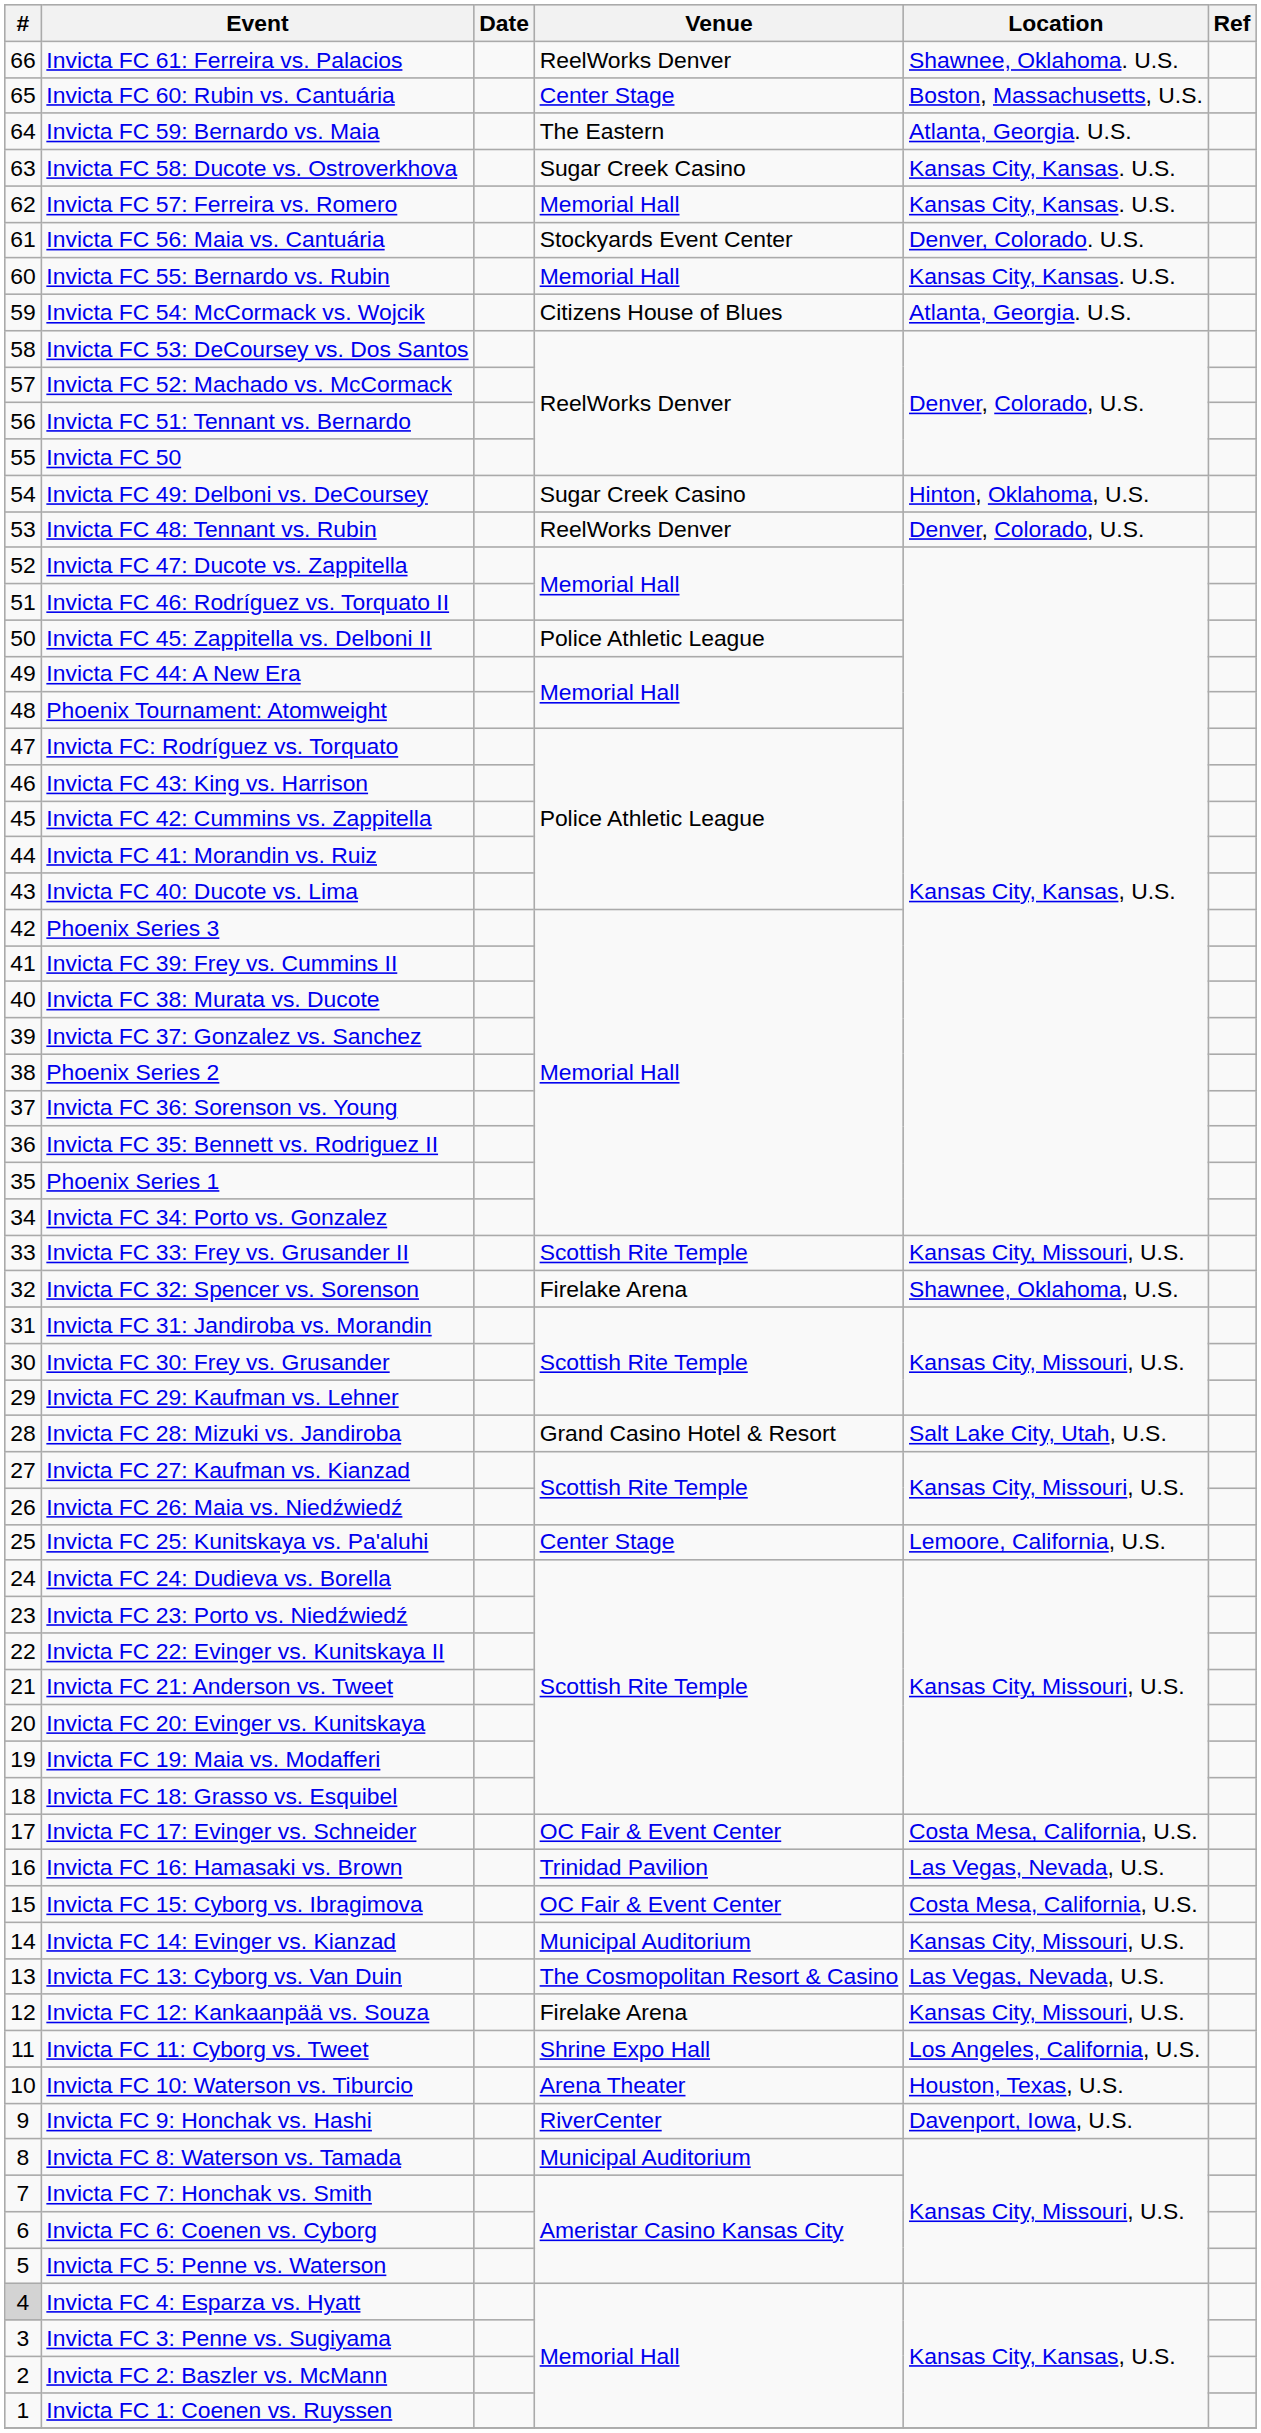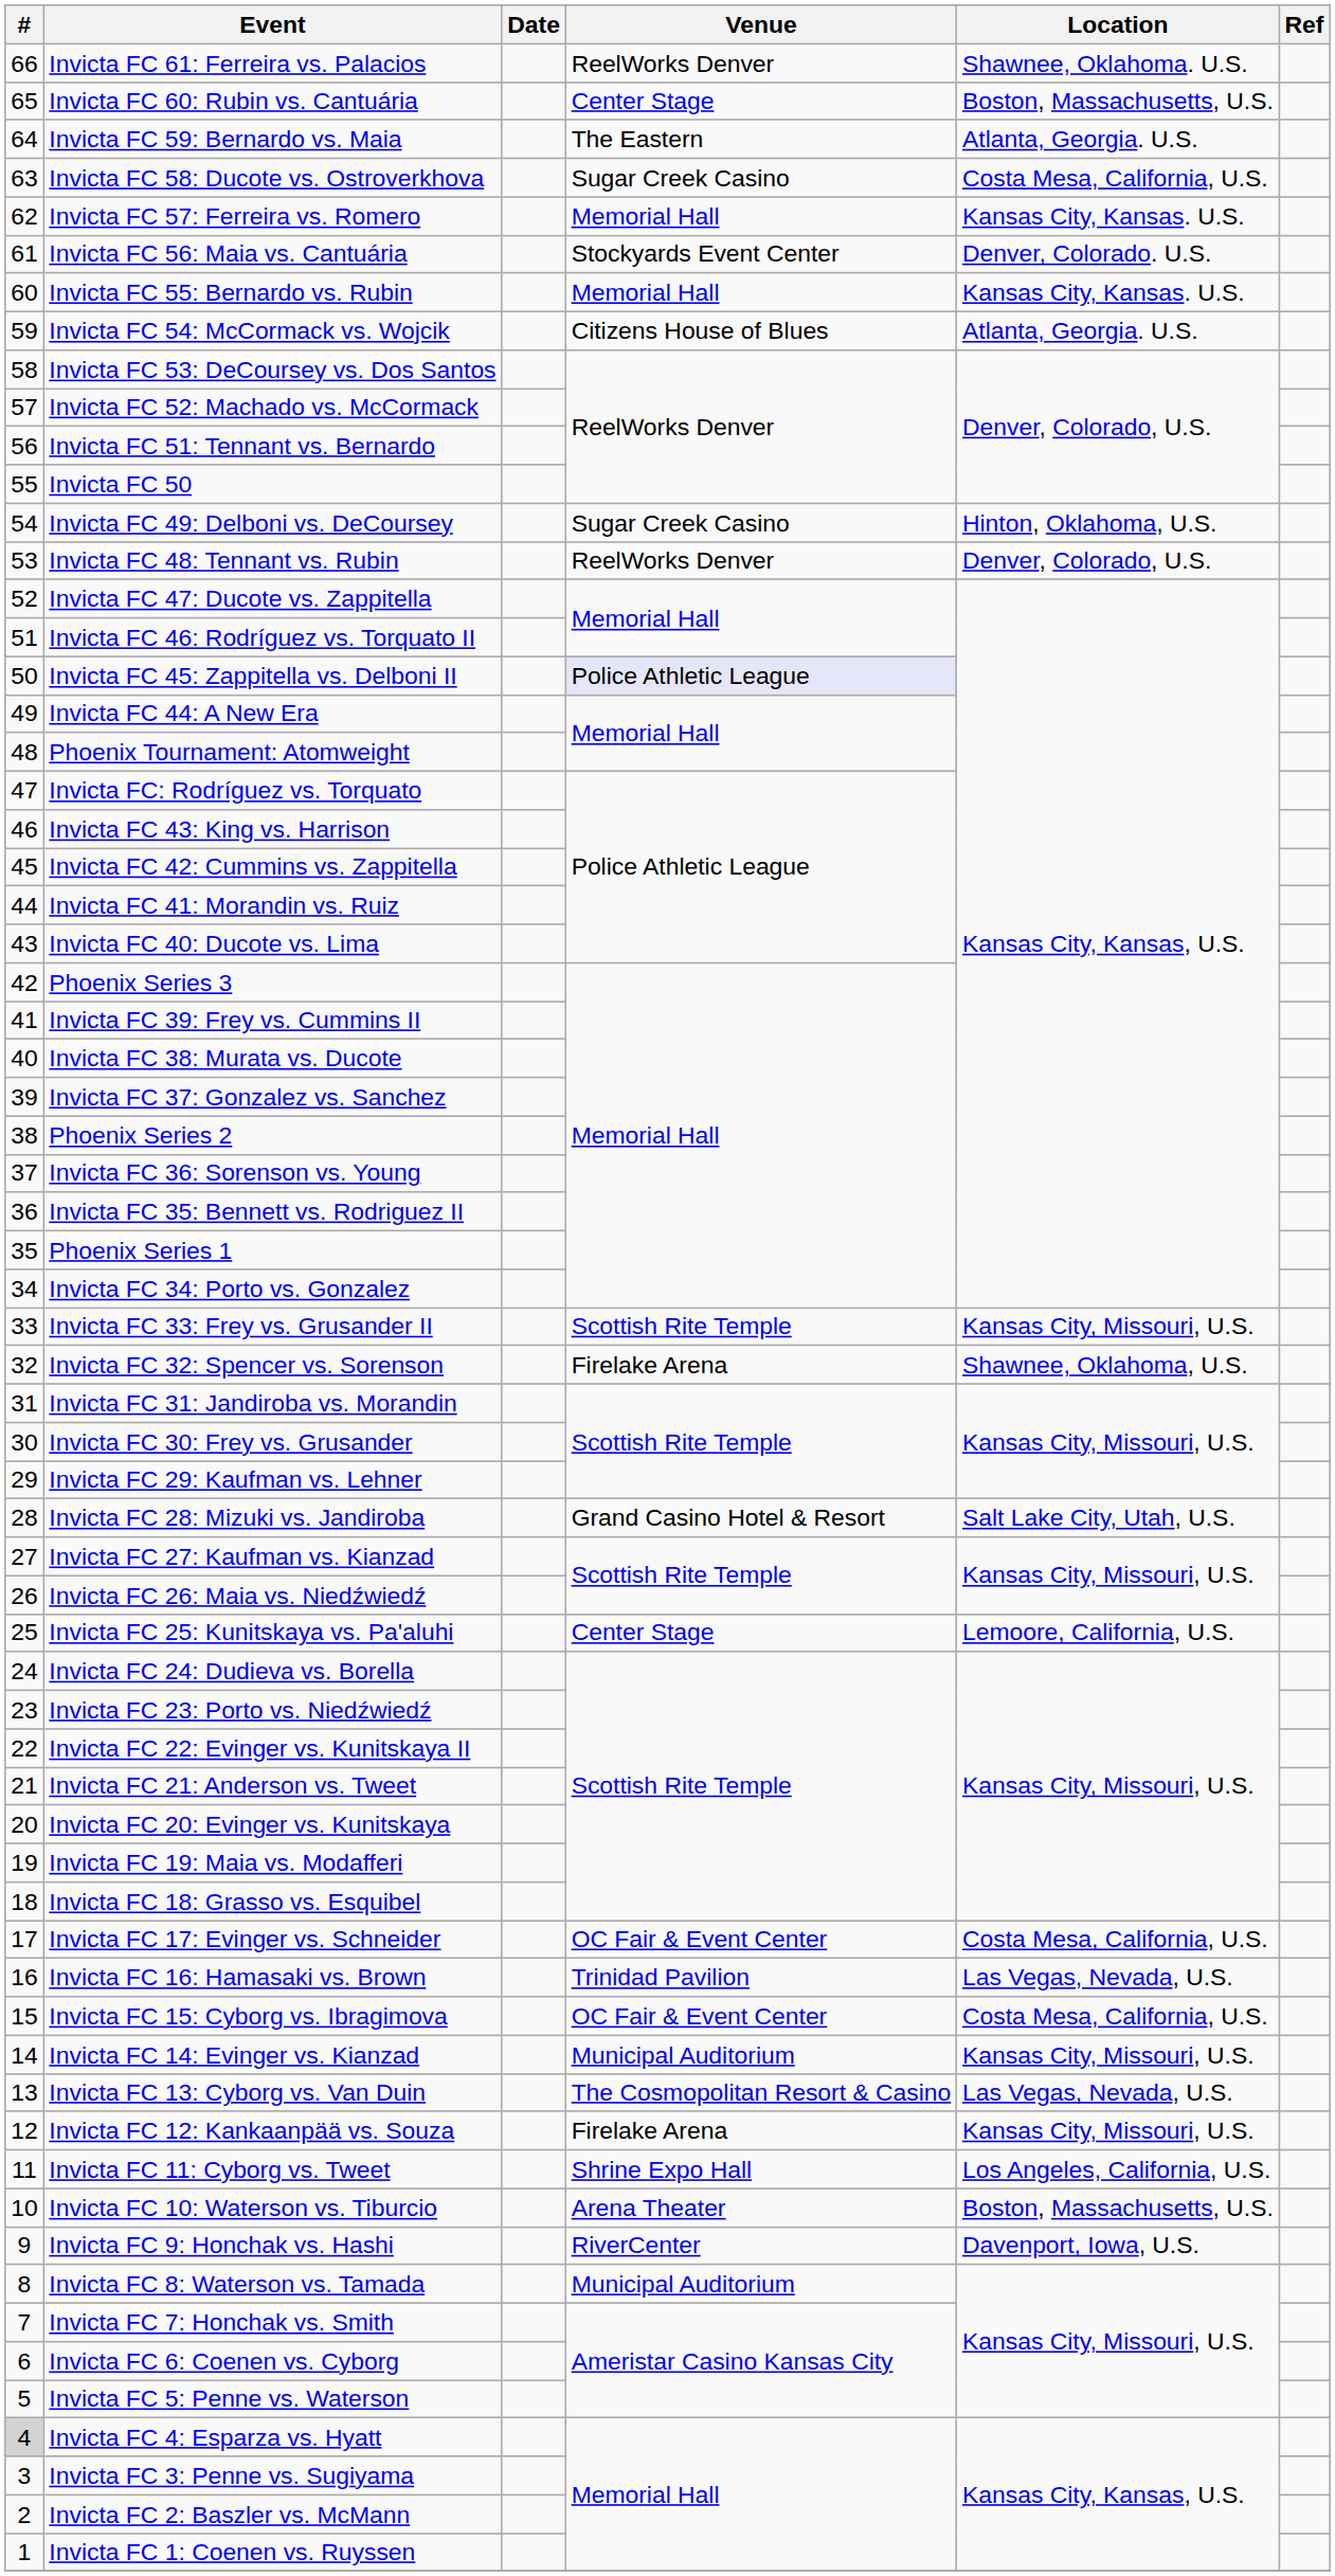Invicta FC 58: Ducote vs. Ostroverkhova | Location: Kansas City, Kansas. U.S. -> Costa Mesa, California, U.S.
Invicta FC 45: Zappitella vs. Delboni II | Venue: no background -> lavender background
Invicta FC 10: Waterson vs. Tiburcio | Location: Houston, Texas, U.S. -> Boston, Massachusetts, U.S.
